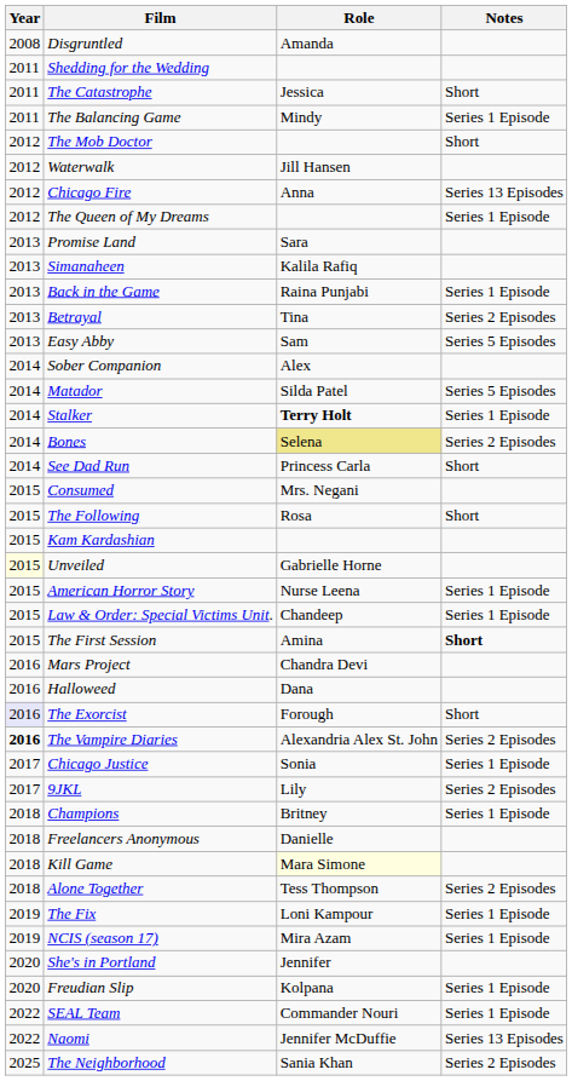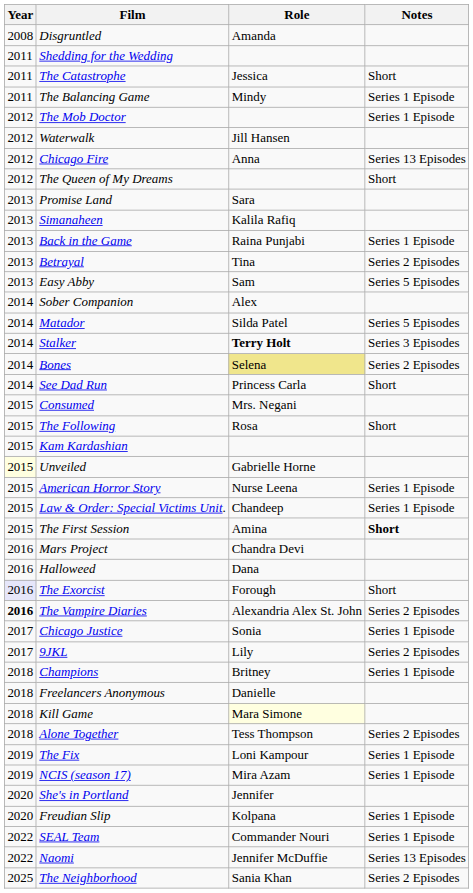The Mob Doctor | Notes: Short -> Series 1 Episode
The Queen of My Dreams | Notes: Series 1 Episode -> Short
Stalker | Notes: Series 1 Episode -> Series 3 Episodes
